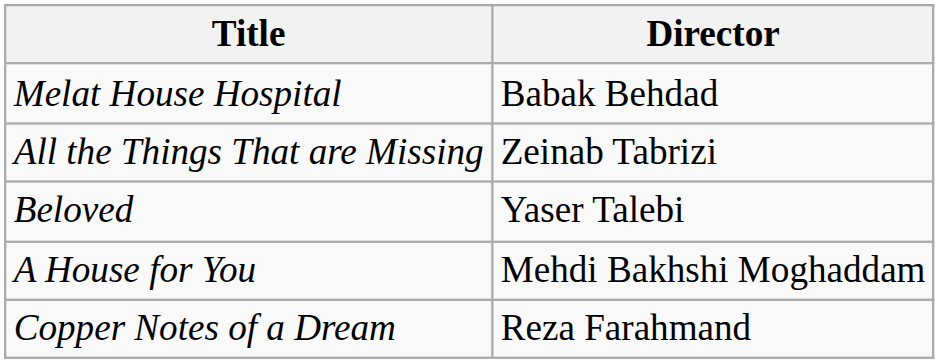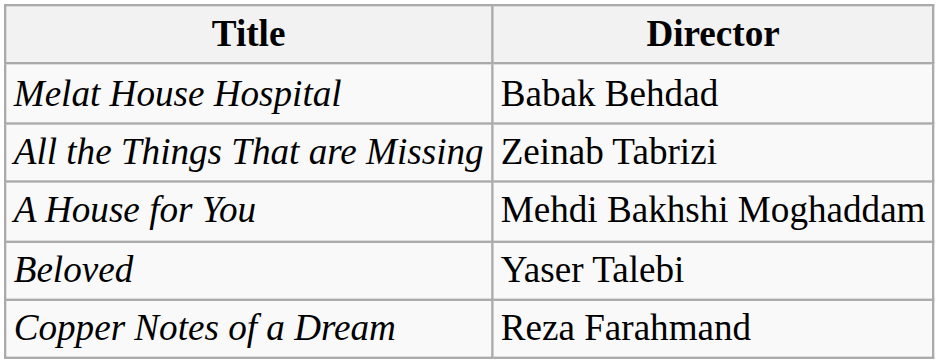rows swapped: A House for You <-> Beloved
